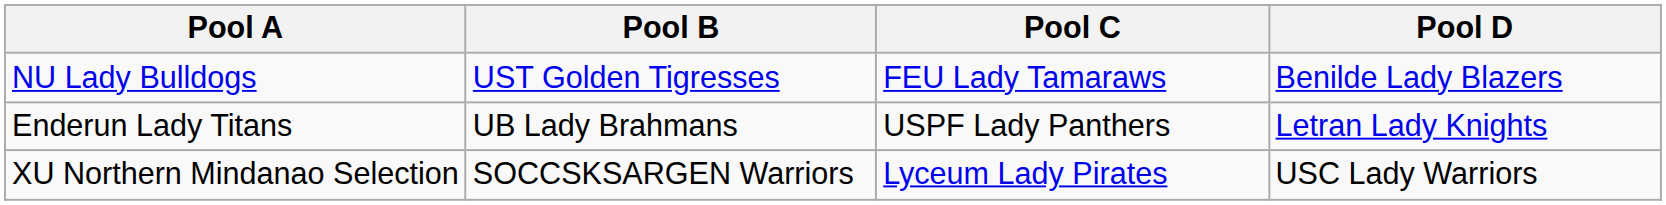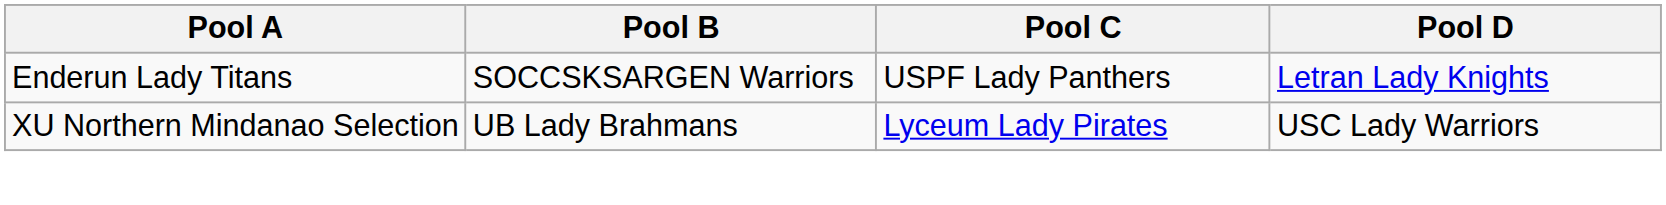- row: NU Lady Bulldogs | UST Golden Tigresses | FEU Lady Tamaraws | Benilde Lady Blazers
Enderun Lady Titans | Pool B: UB Lady Brahmans -> SOCCSKSARGEN Warriors
XU Northern Mindanao Selection | Pool B: SOCCSKSARGEN Warriors -> UB Lady Brahmans
